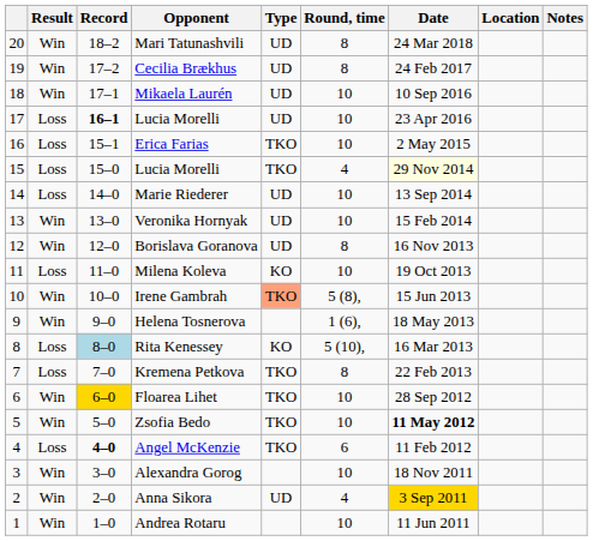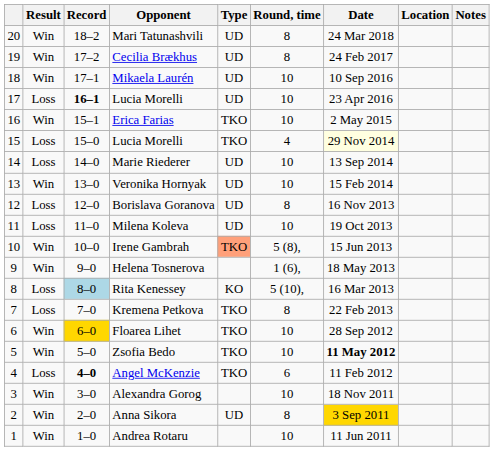Erica Farias | Result: Loss -> Win
Borislava Goranova | Result: Win -> Loss
Milena Koleva | Type: KO -> UD
Anna Sikora | Round, time: 4 -> 8
